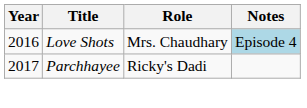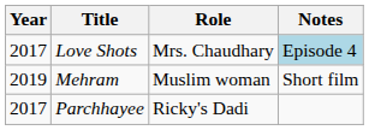Love Shots | Year: 2016 -> 2017
+ row: 2019 | Mehram | Muslim woman | Short film
